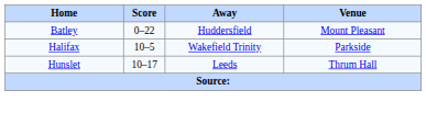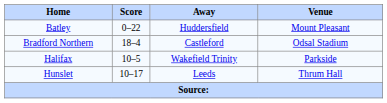+ row: Bradford Northern | 18–4 | Castleford | Odsal Stadium
